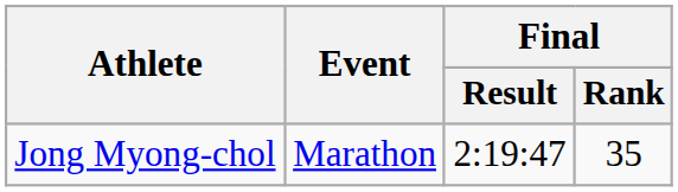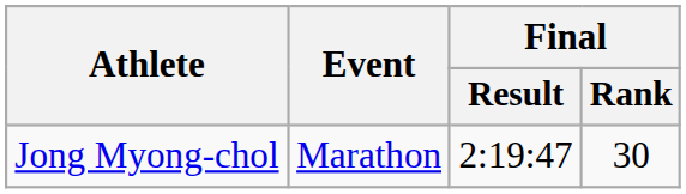Jong Myong-chol | Final / Rank: 35 -> 30
